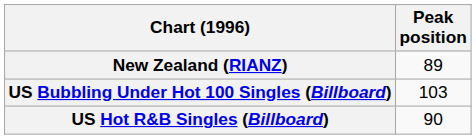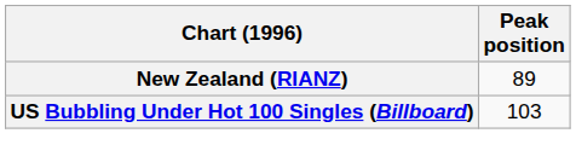- row: US Hot R&B Singles (Billboard) | 90
